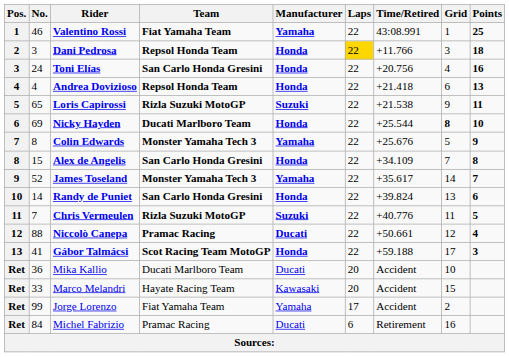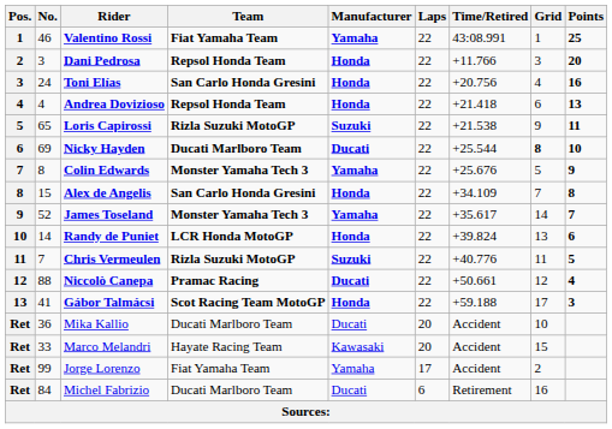Dani Pedrosa | Laps: gold background -> no background
Dani Pedrosa | Points: 18 -> 20
Nicky Hayden | Manufacturer: Honda -> Ducati
Randy de Puniet | Team: San Carlo Honda Gresini -> LCR Honda MotoGP
Michel Fabrizio | Team: Pramac Racing -> Ducati Marlboro Team
